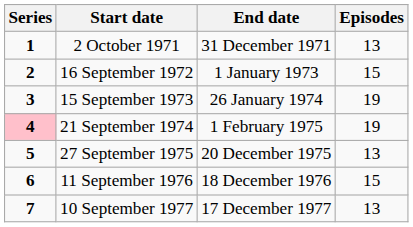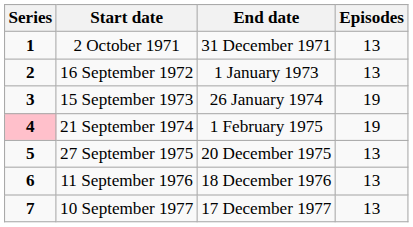16 September 1972 | Episodes: 15 -> 13
11 September 1976 | Episodes: 15 -> 13
